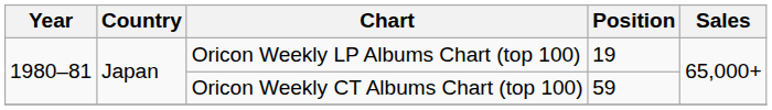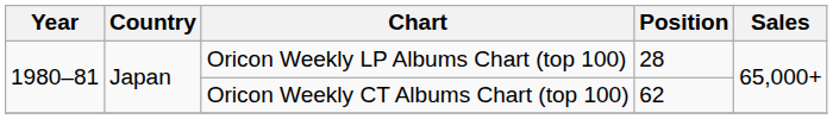Oricon Weekly LP Albums Chart (top 100) | Position: 19 -> 28
Oricon Weekly CT Albums Chart (top 100) | Position: 59 -> 62
